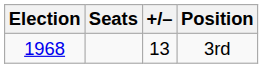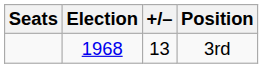columns swapped: Election <-> Seats
